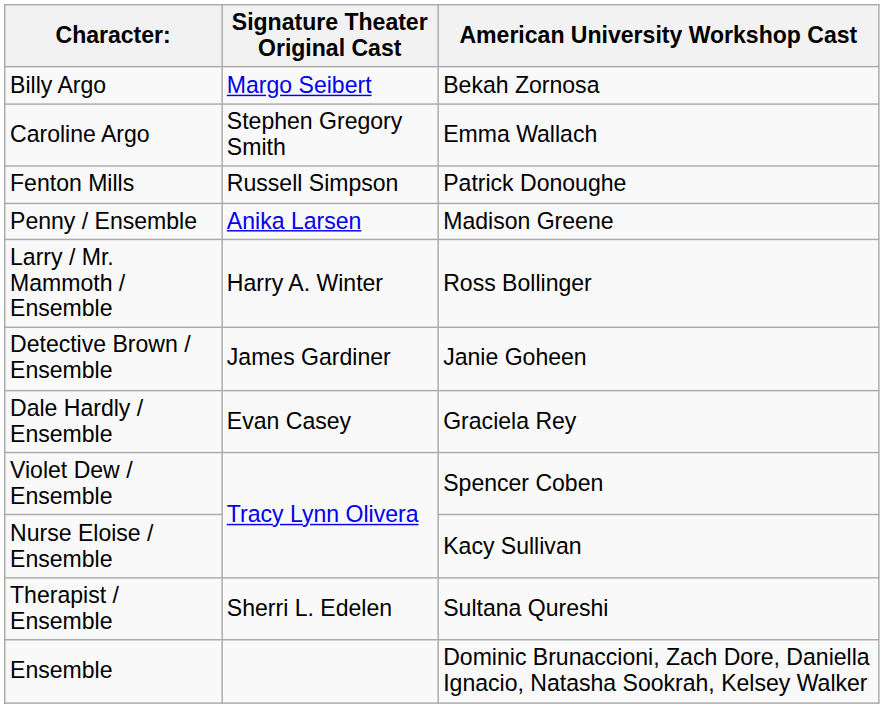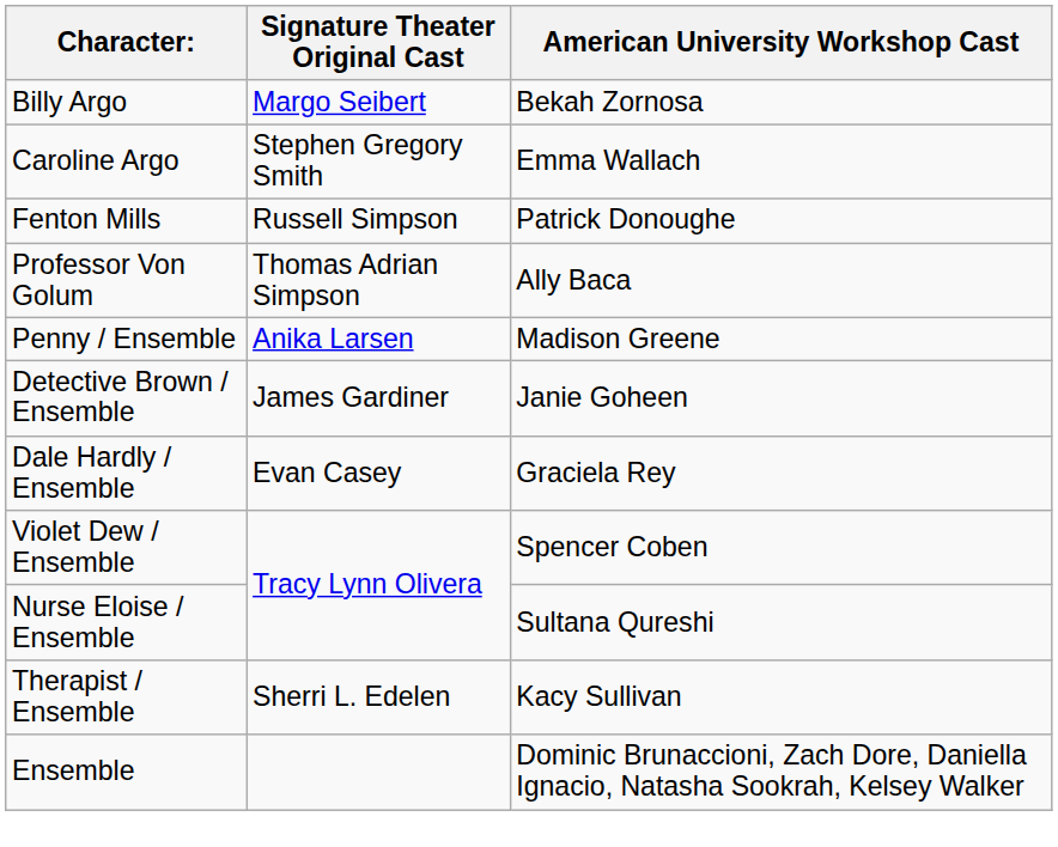+ row: Professor Von Golum | Thomas Adrian Simpson | Ally Baca
- row: Larry / Mr. Mammoth / Ensemble | Harry A. Winter | Ross Bollinger
Nurse Eloise / Ensemble | American University Workshop Cast: Kacy Sullivan -> Sultana Qureshi
Therapist / Ensemble | American University Workshop Cast: Sultana Qureshi -> Kacy Sullivan
